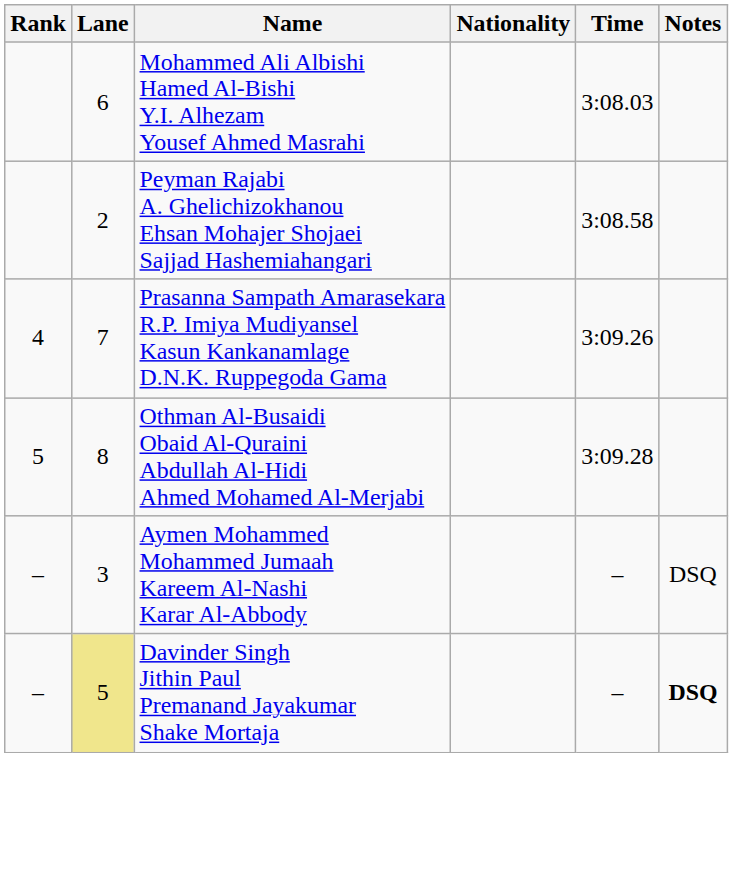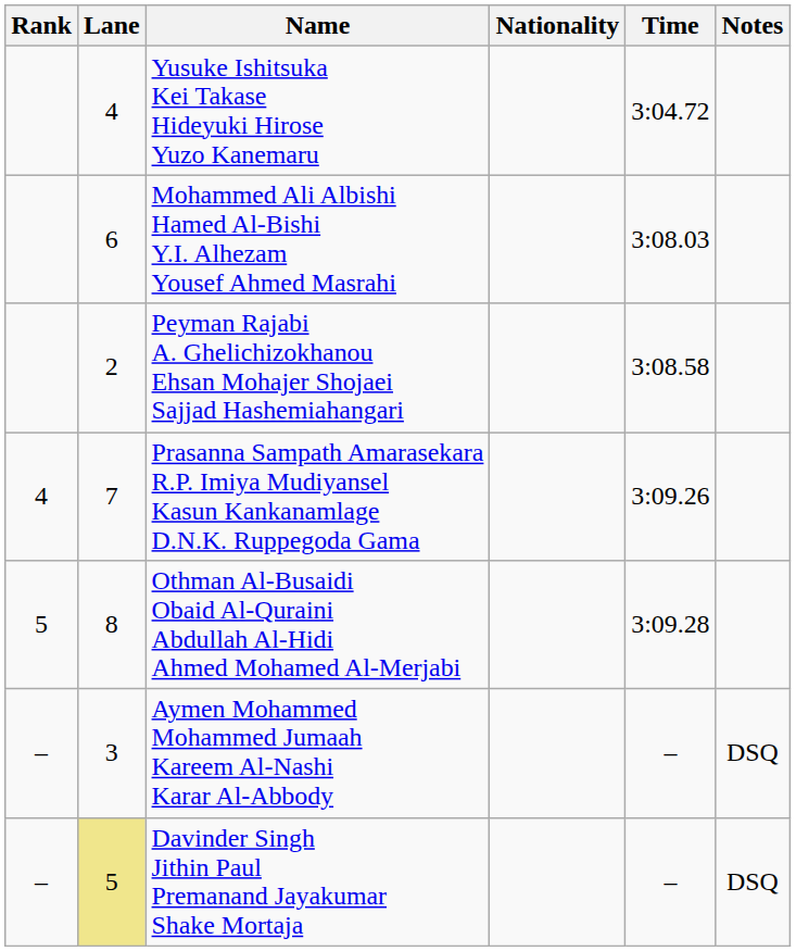+ row: 4 | Yusuke Ishitsuka Kei Takase Hideyuki Hirose Yuzo Kanemaru | 3:04.72
Davinder Singh Jithin Paul Premanand Jayakumar Shake Mortaja | Notes: bold -> normal
